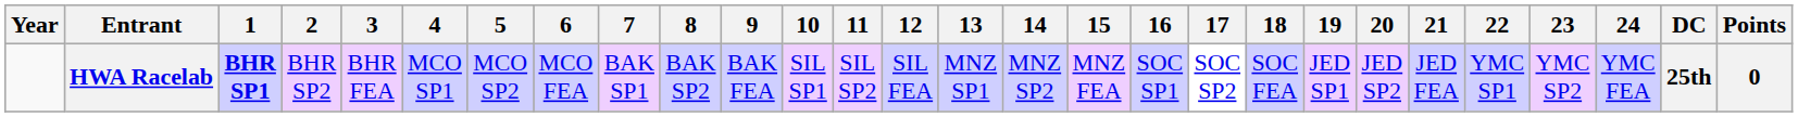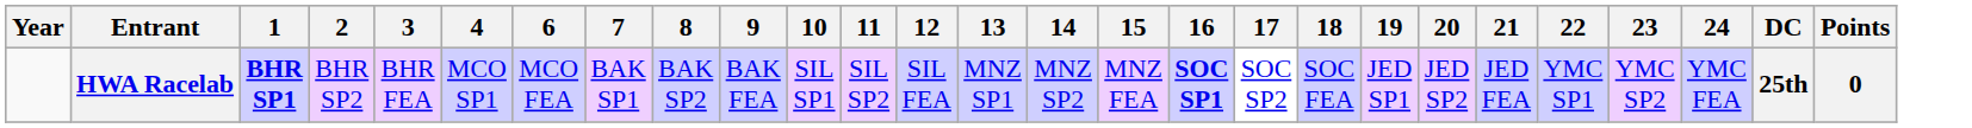- column: 5 | MCO SP2
HWA Racelab | 16: normal -> bold
